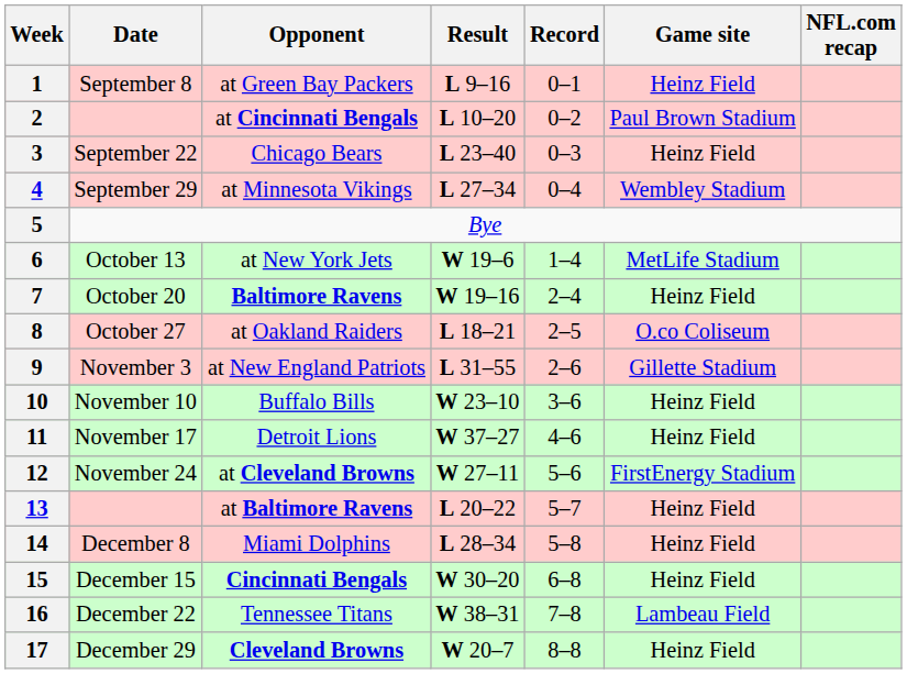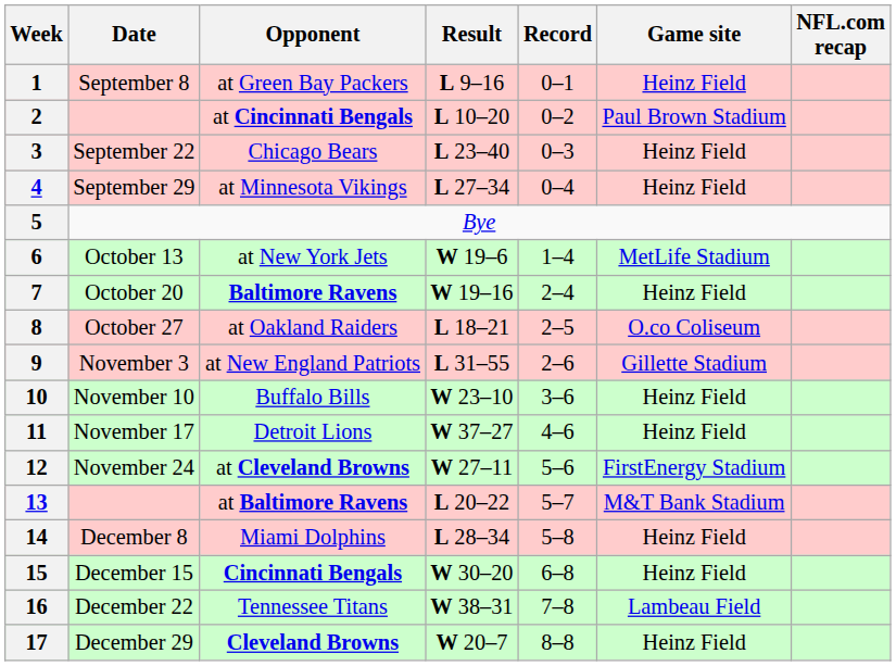4 | Game site: Wembley Stadium -> Heinz Field
13 | Game site: Heinz Field -> M&T Bank Stadium
